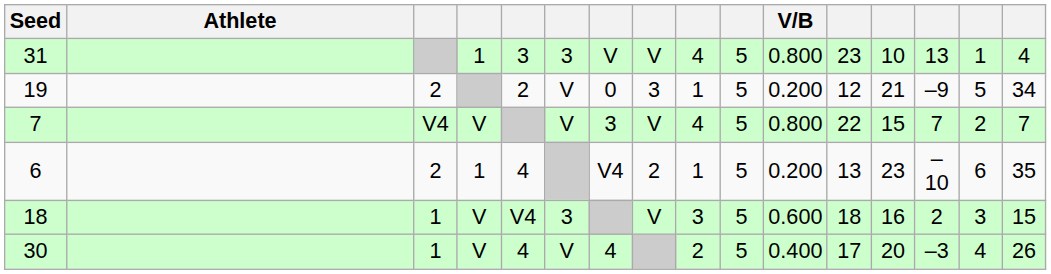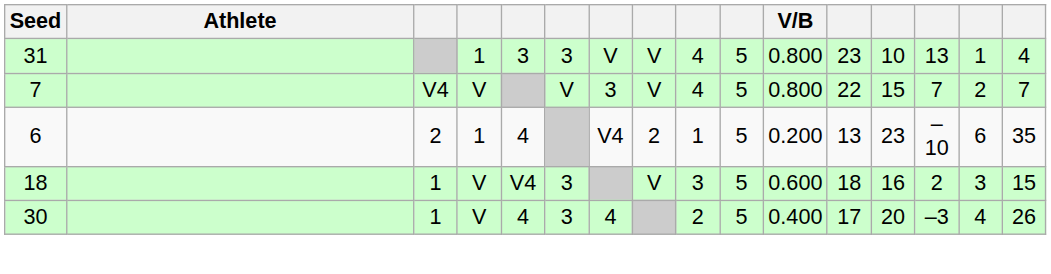- row: 19 | 2 | 2 | V | 0 | 3 | 1 | 5 | 0.200 | 12 | 21 | –9 | 5 | 34
30 | column 6: V -> 3
